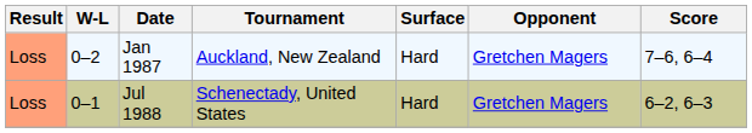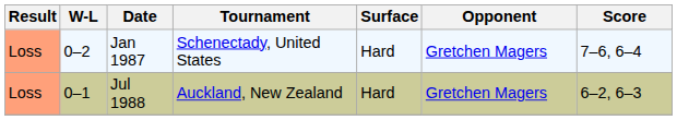Jan 1987 | Tournament: Auckland, New Zealand -> Schenectady, United States
Jul 1988 | Tournament: Schenectady, United States -> Auckland, New Zealand
